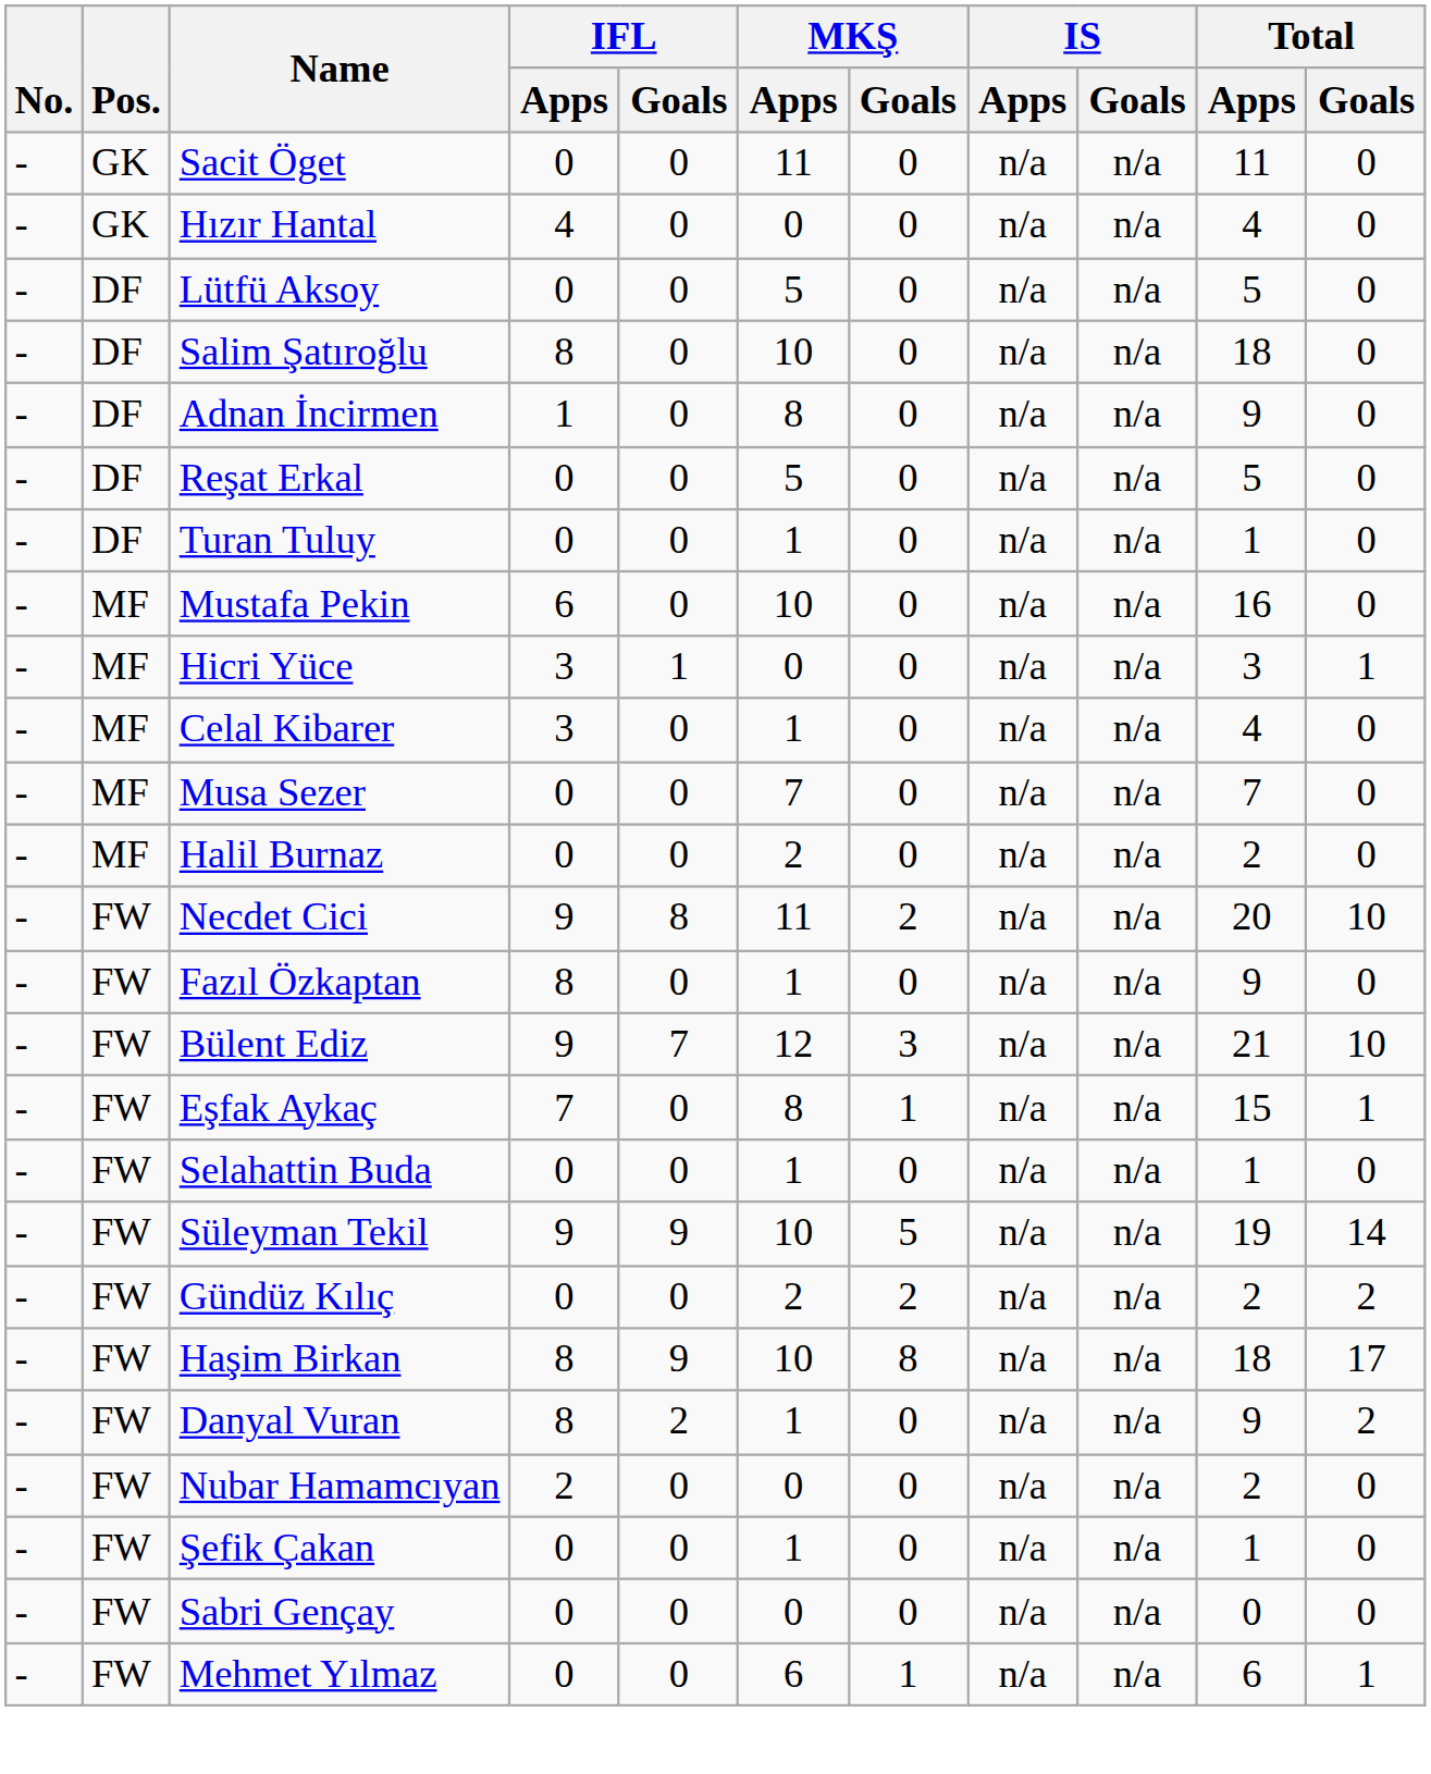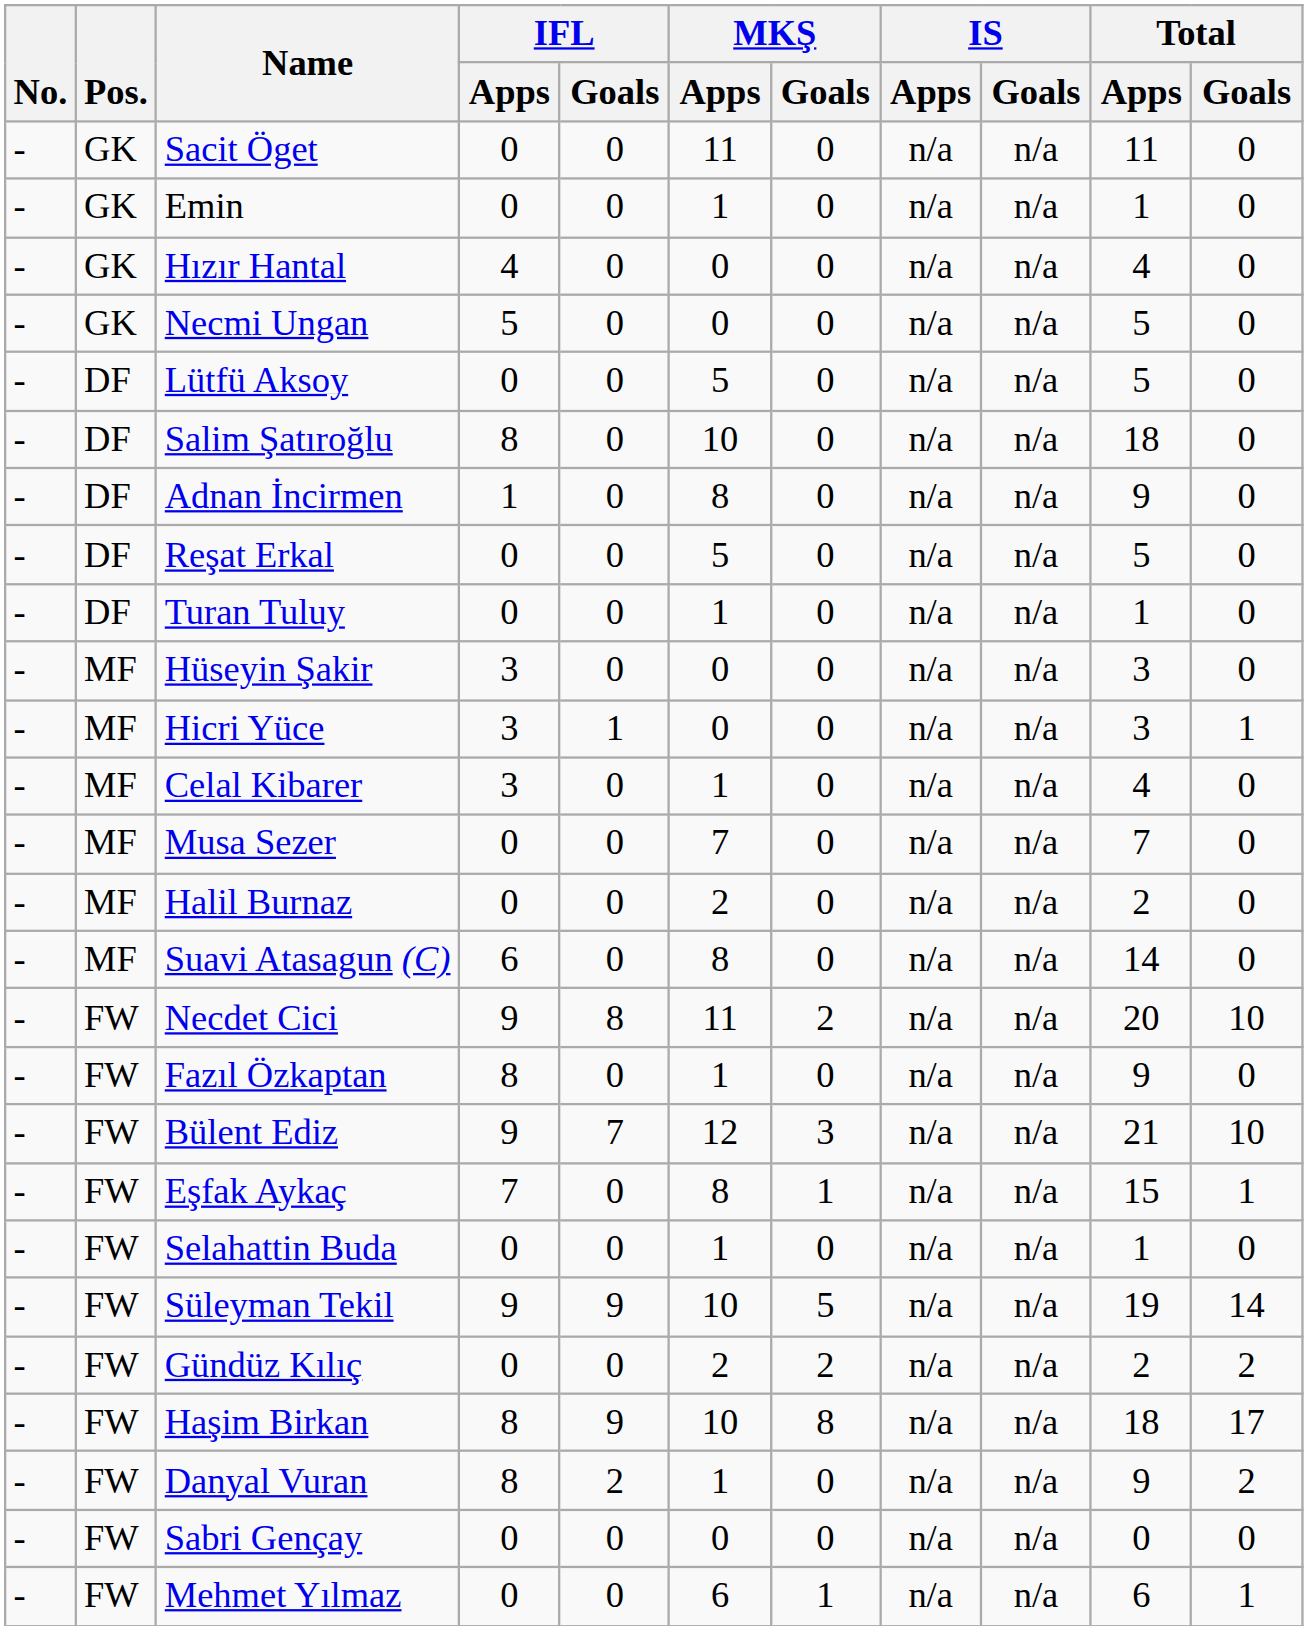+ row: - | GK | Emin | 0 | 0 | 1 | 0 | n/a | n/a | 1 | 0
+ row: - | GK | Necmi Ungan | 5 | 0 | 0 | 0 | n/a | n/a | 5 | 0
+ row: - | MF | Hüseyin Şakir | 3 | 0 | 0 | 0 | n/a | n/a | 3 | 0
- row: - | MF | Mustafa Pekin | 6 | 0 | 10 | 0 | n/a | n/a | 16 | 0
+ row: - | MF | Suavi Atasagun (C) | 6 | 0 | 8 | 0 | n/a | n/a | 14 | 0
- row: - | FW | Nubar Hamamcıyan | 2 | 0 | 0 | 0 | n/a | n/a | 2 | 0
- row: - | FW | Şefik Çakan | 0 | 0 | 1 | 0 | n/a | n/a | 1 | 0
